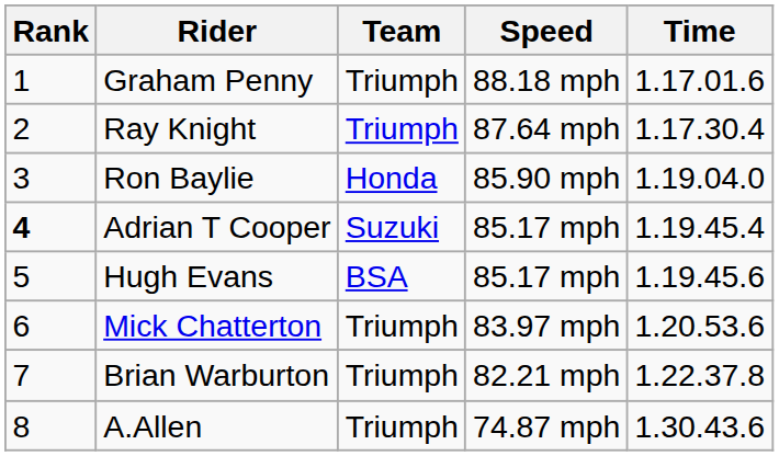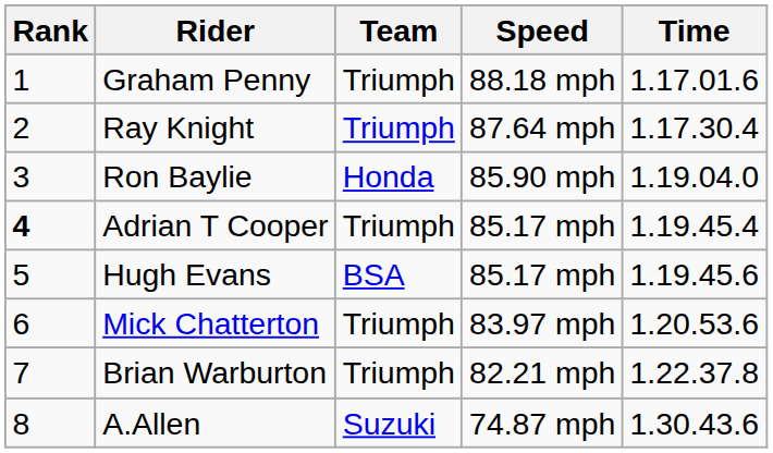Adrian T Cooper | Team: Suzuki -> Triumph
A.Allen | Team: Triumph -> Suzuki
